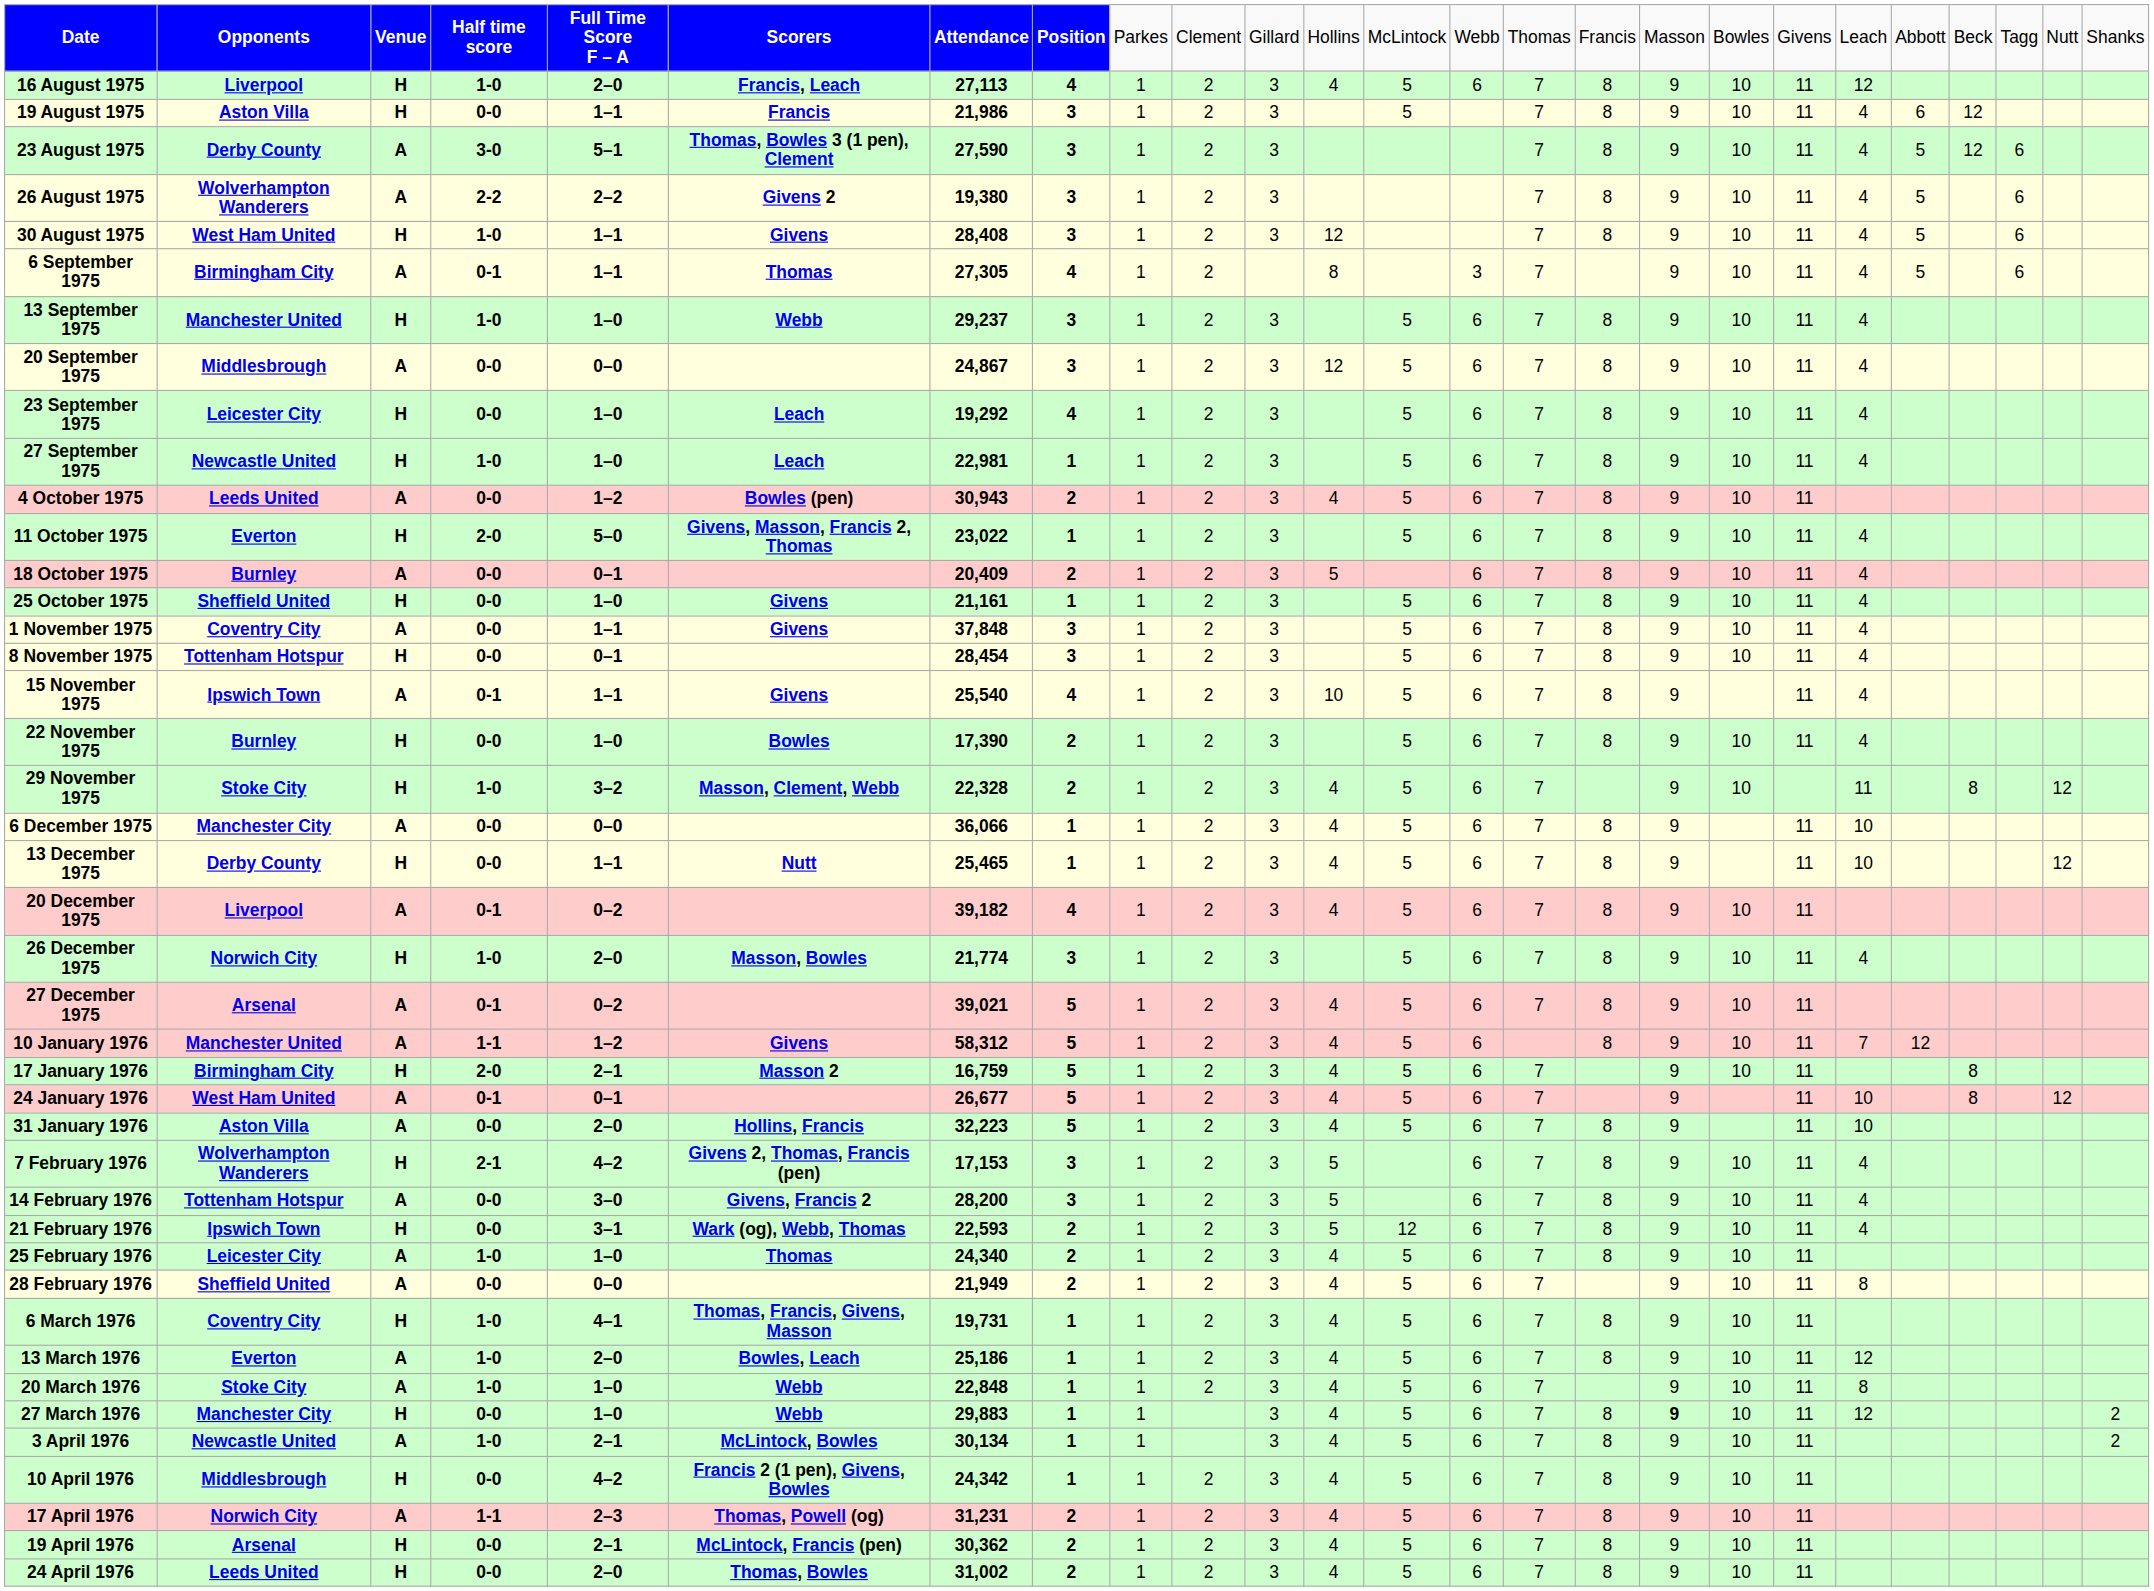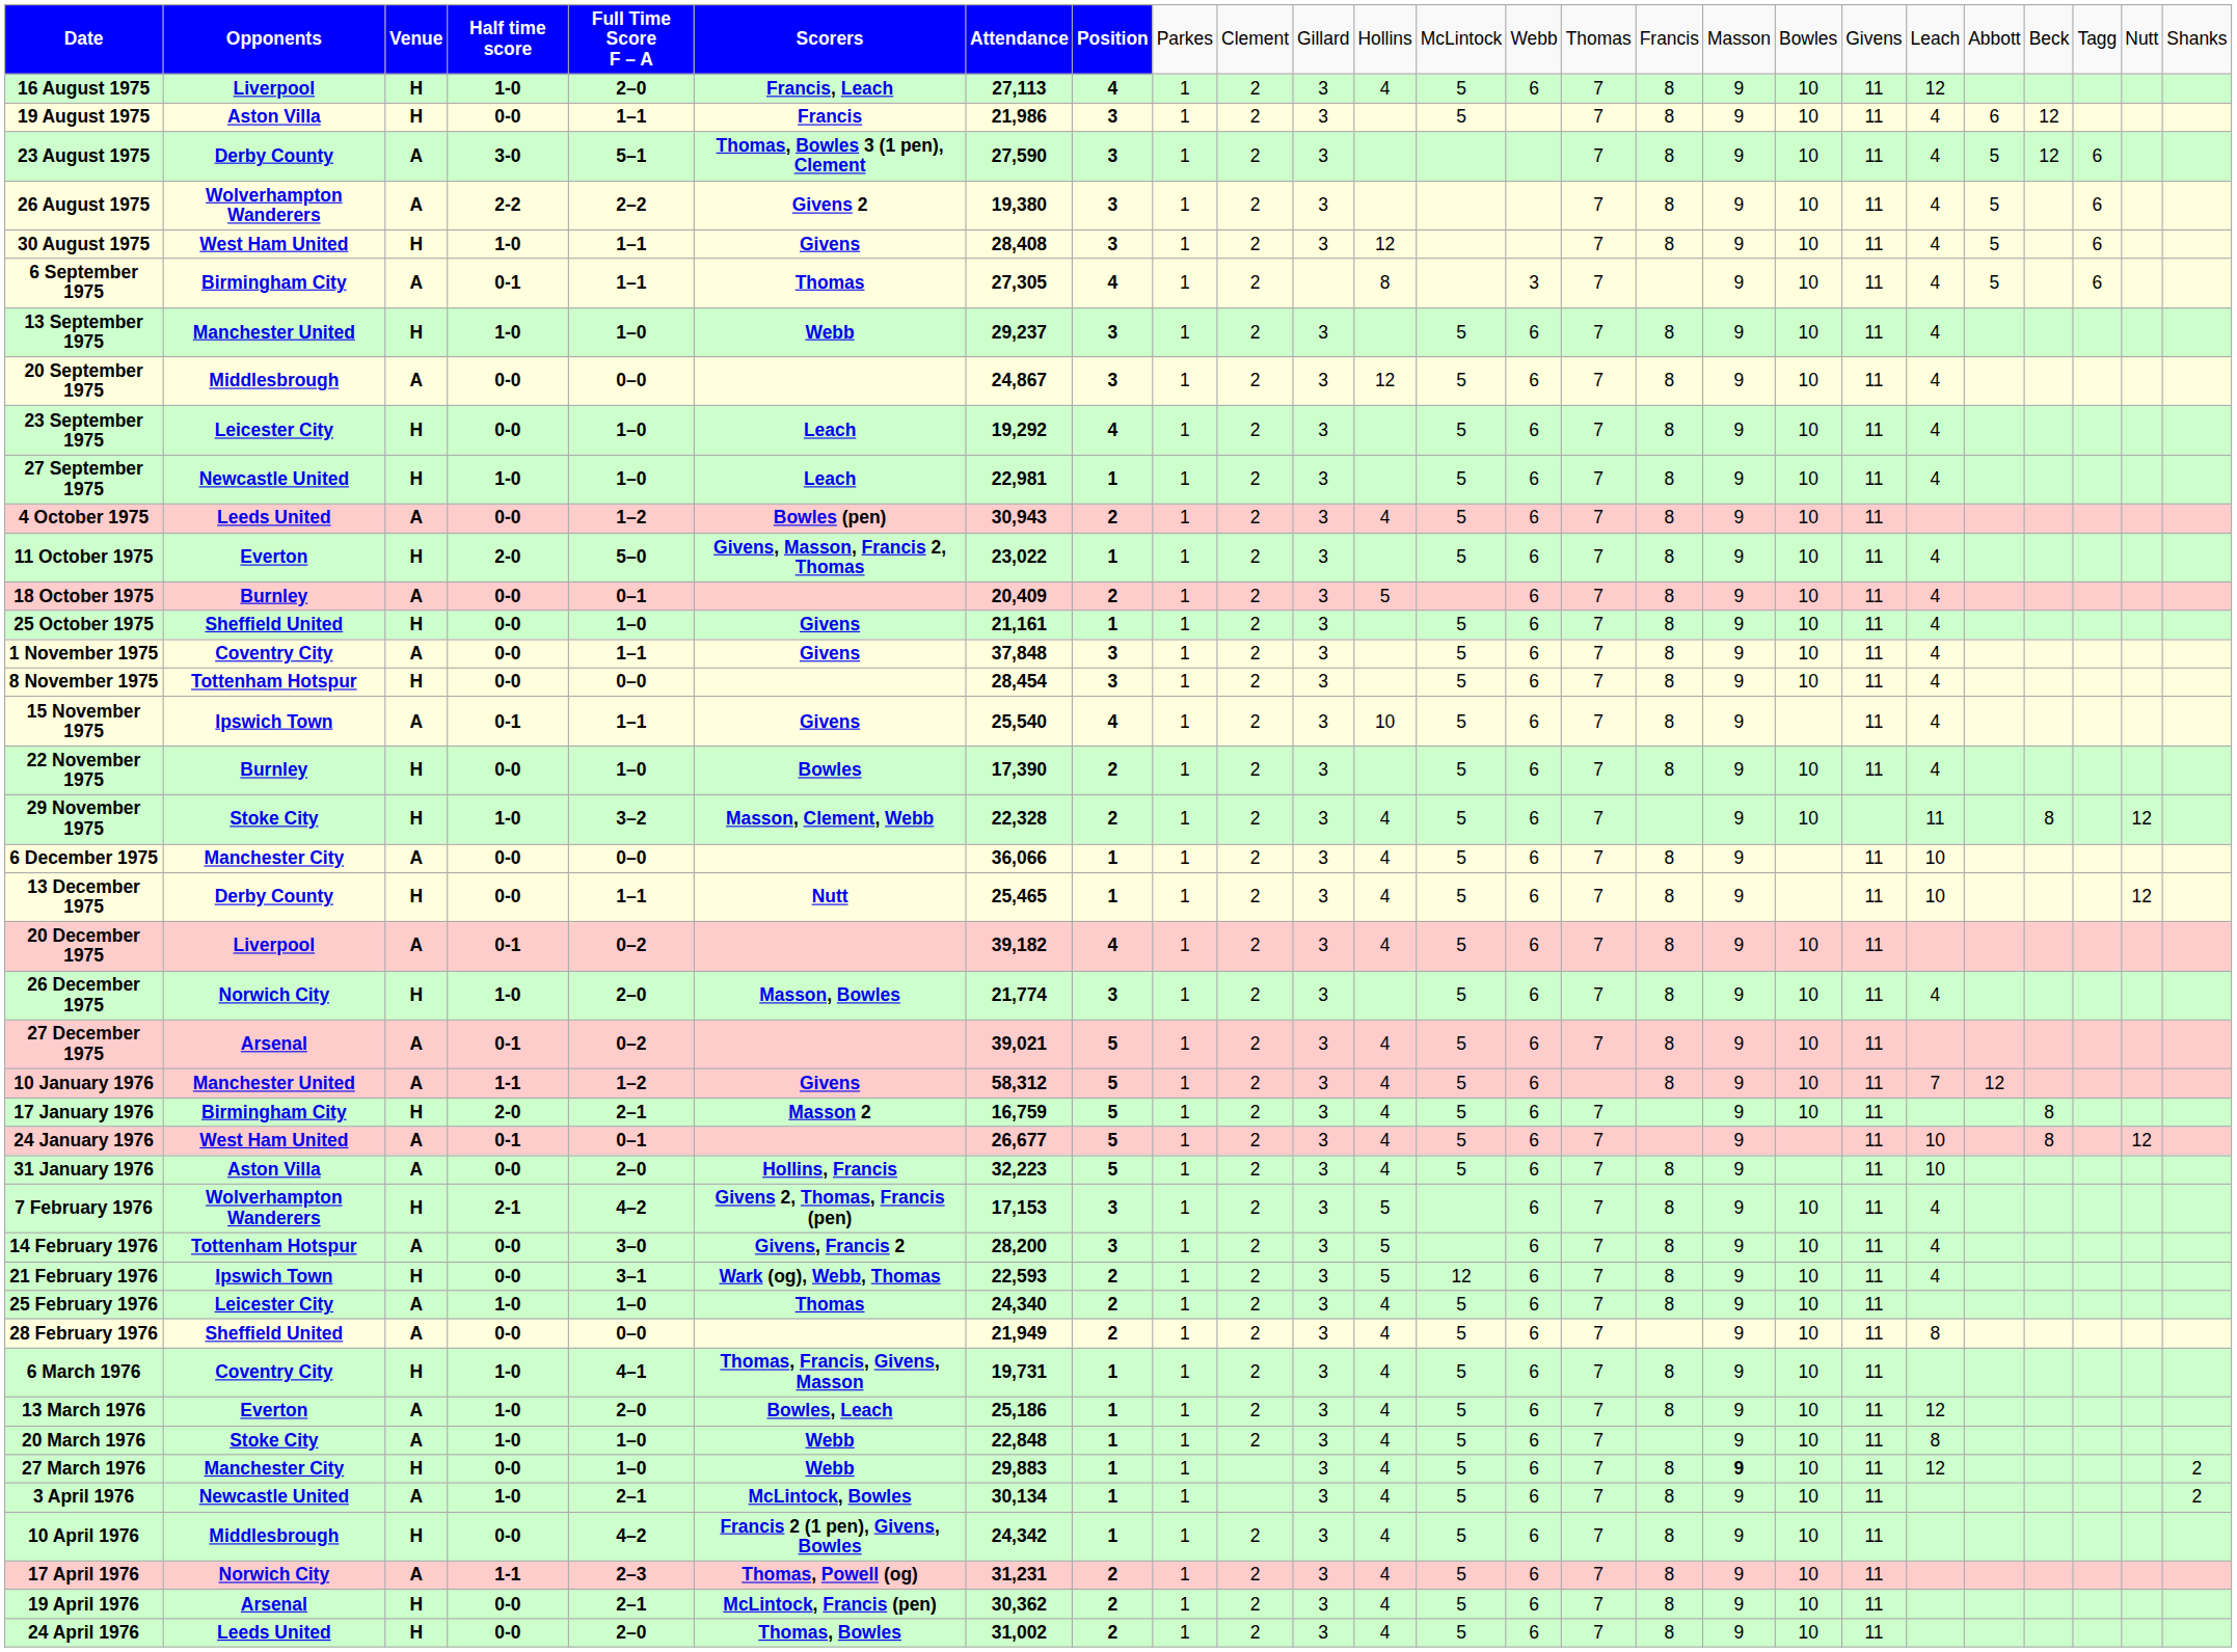8 November 1975 | column 5: 0–1 -> 0–0
